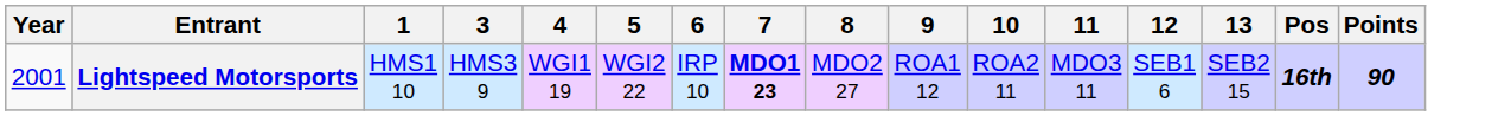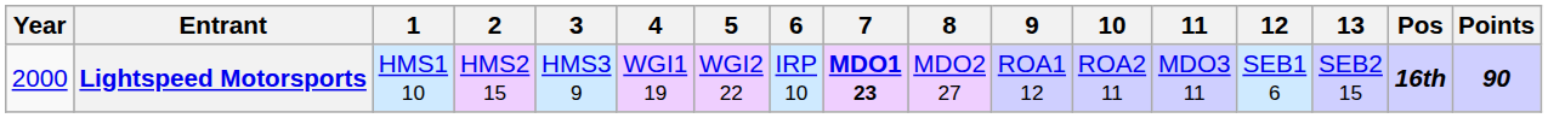+ column: 2 | HMS2 15
Lightspeed Motorsports | Year: 2001 -> 2000
